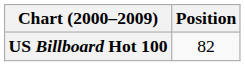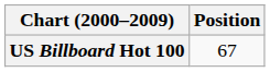US Billboard Hot 100 | Position: 82 -> 67
